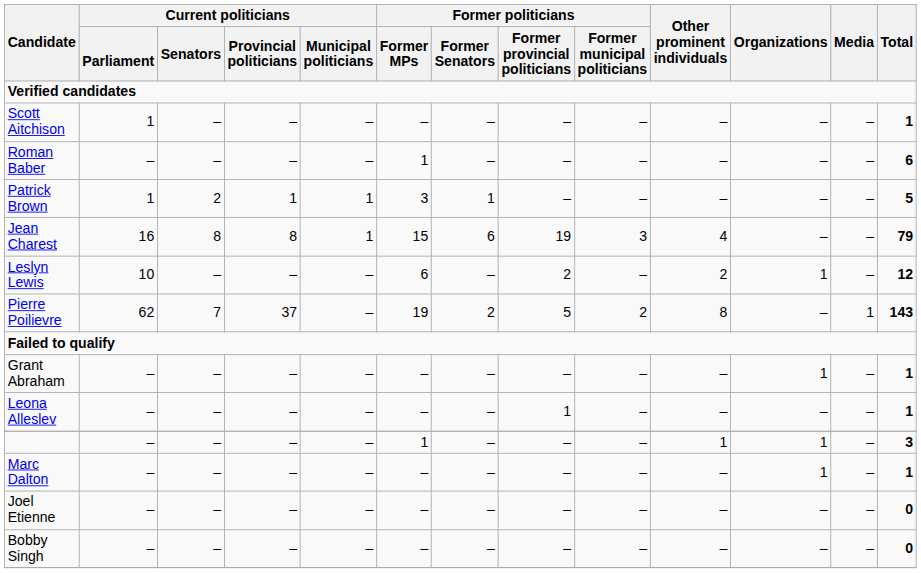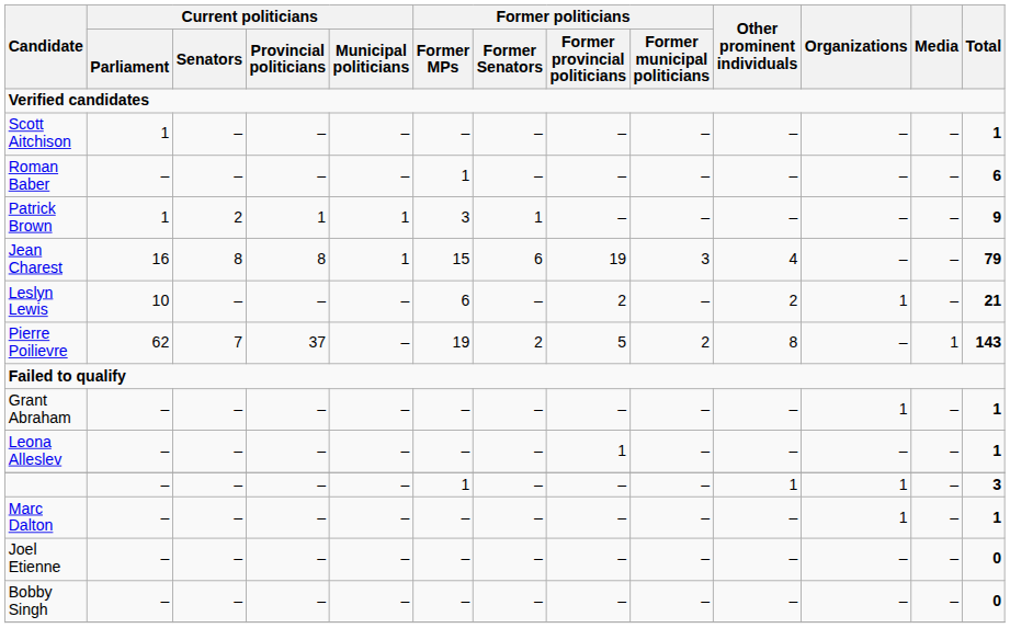Patrick Brown | Total: 5 -> 9
Leslyn Lewis | Total: 12 -> 21
